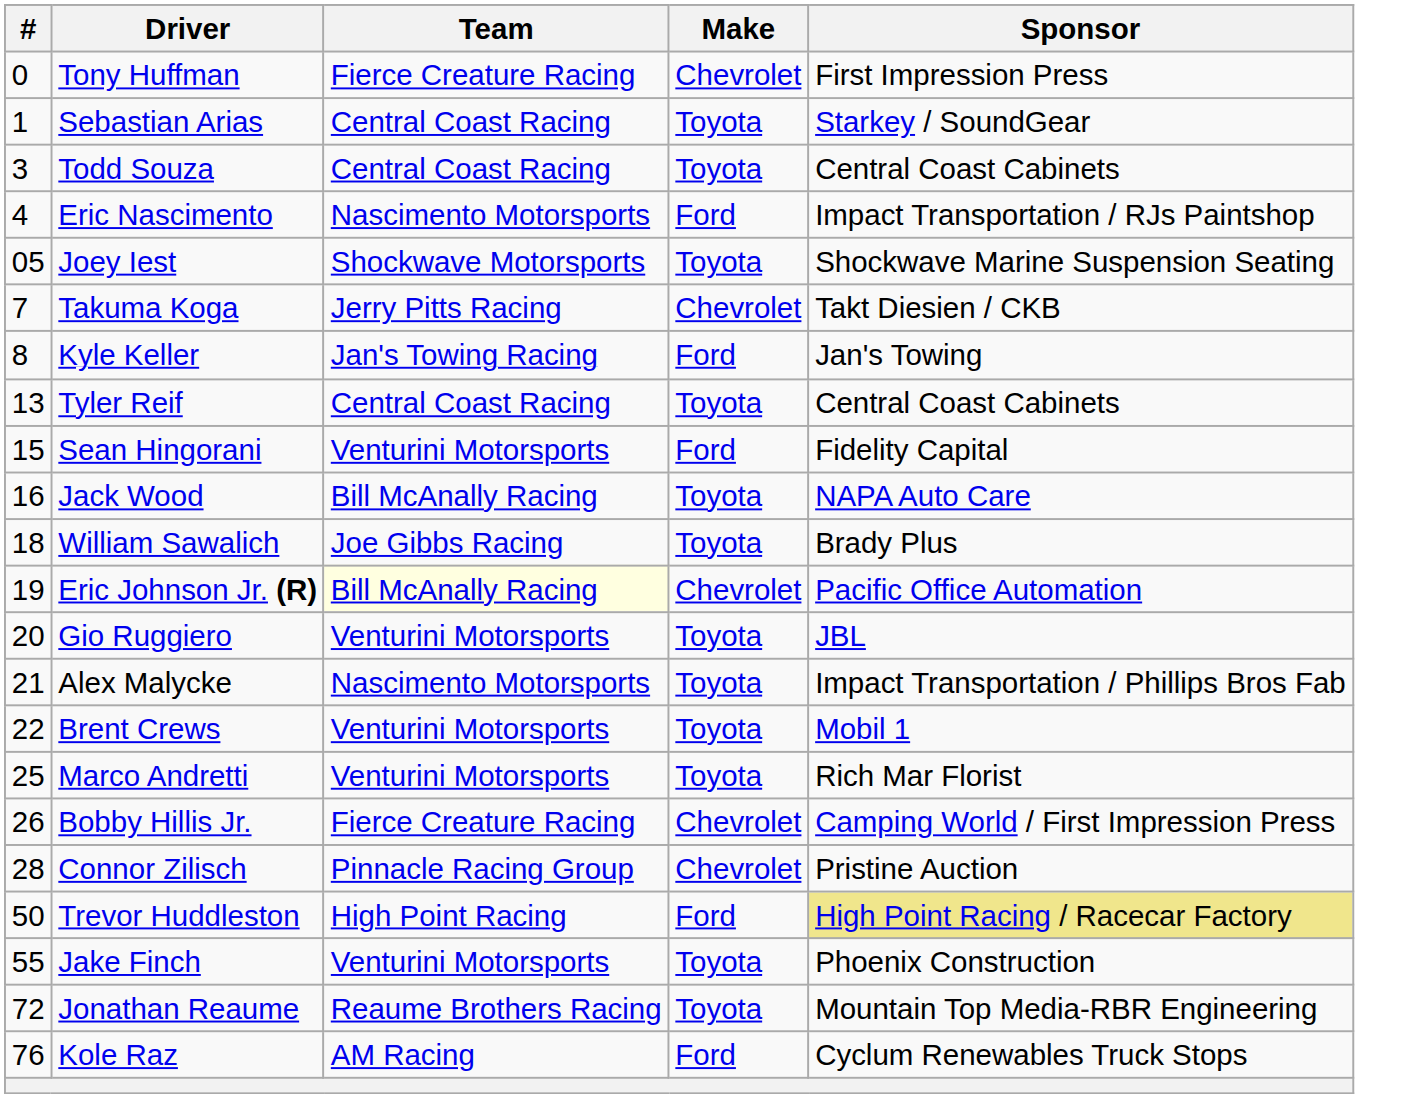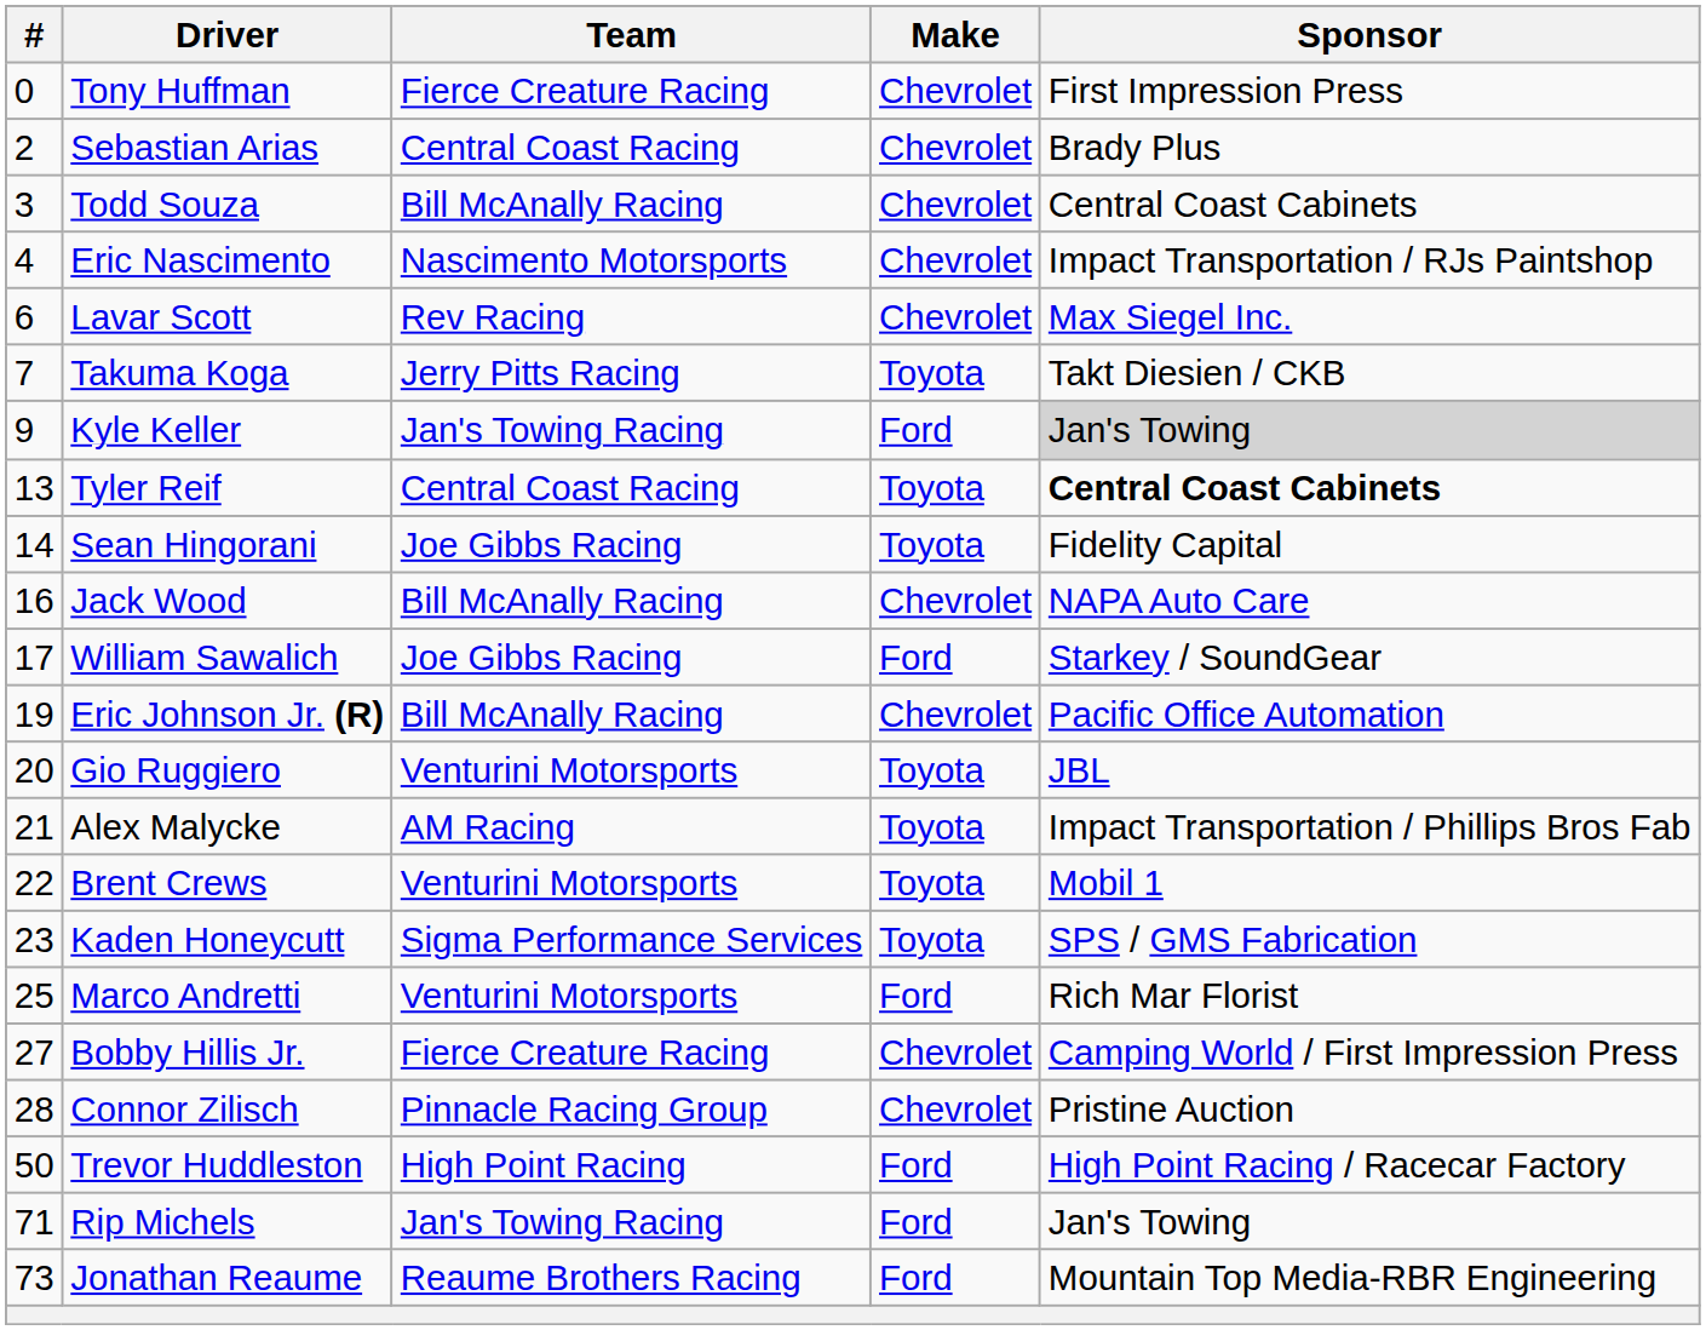Sebastian Arias | #: 1 -> 2
Sebastian Arias | Make: Toyota -> Chevrolet
Sebastian Arias | Sponsor: Starkey / SoundGear -> Brady Plus
Todd Souza | Team: Central Coast Racing -> Bill McAnally Racing
Todd Souza | Make: Toyota -> Chevrolet
Eric Nascimento | Make: Ford -> Chevrolet
- row: 05 | Joey Iest | Shockwave Motorsports | Toyota | Shockwave Marine Suspension Seating
+ row: 6 | Lavar Scott | Rev Racing | Chevrolet | Max Siegel Inc.
Takuma Koga | Make: Chevrolet -> Toyota
Kyle Keller | #: 8 -> 9
Kyle Keller | Sponsor: no background -> lightgrey background
Tyler Reif | Sponsor: normal -> bold
Sean Hingorani | #: 15 -> 14
Sean Hingorani | Team: Venturini Motorsports -> Joe Gibbs Racing
Sean Hingorani | Make: Ford -> Toyota
Jack Wood | Make: Toyota -> Chevrolet
William Sawalich | #: 18 -> 17
William Sawalich | Make: Toyota -> Ford
William Sawalich | Sponsor: Brady Plus -> Starkey / SoundGear
Eric Johnson Jr. (R) | Team: lightyellow background -> no background
Alex Malycke | Team: Nascimento Motorsports -> AM Racing
+ row: 23 | Kaden Honeycutt | Sigma Performance Services | Toyota | SPS / GMS Fabrication
Marco Andretti | Make: Toyota -> Ford
Bobby Hillis Jr. | #: 26 -> 27
Trevor Huddleston | Sponsor: khaki background -> no background
- row: 55 | Jake Finch | Venturini Motorsports | Toyota | Phoenix Construction
+ row: 71 | Rip Michels | Jan's Towing Racing | Ford | Jan's Towing
Jonathan Reaume | #: 72 -> 73
Jonathan Reaume | Make: Toyota -> Ford
- row: 76 | Kole Raz | AM Racing | Ford | Cyclum Renewables Truck Stops
